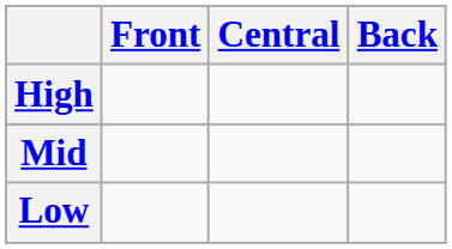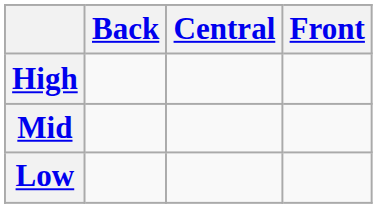columns swapped: Front <-> Back
